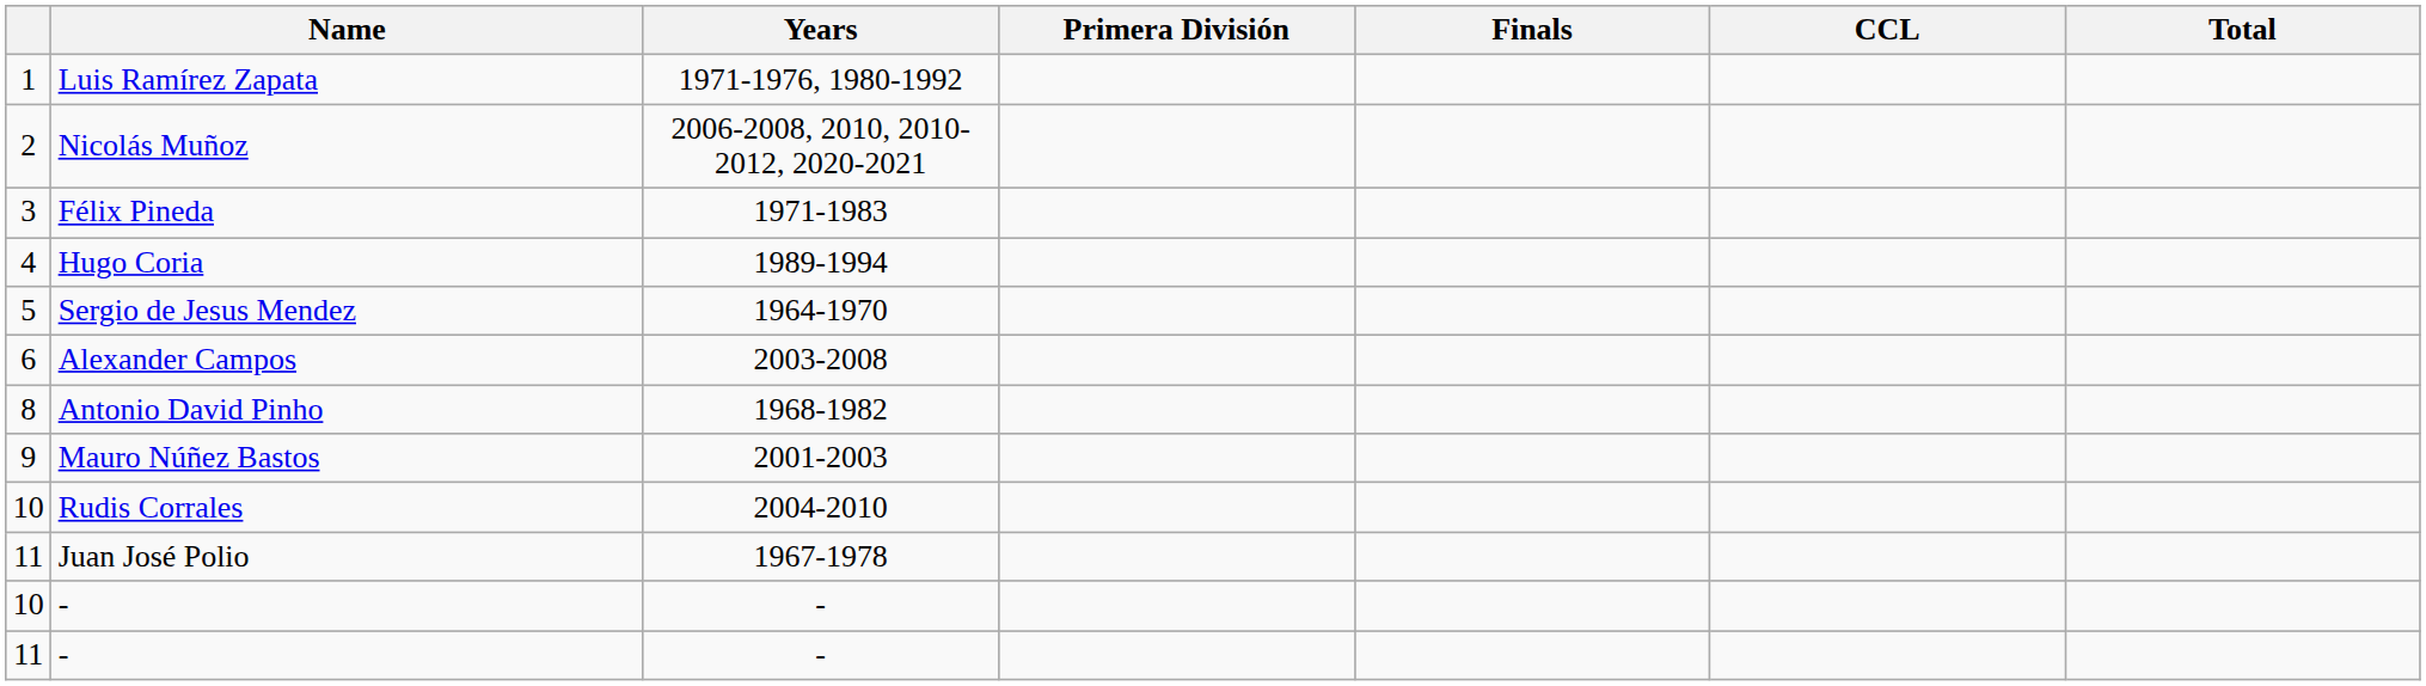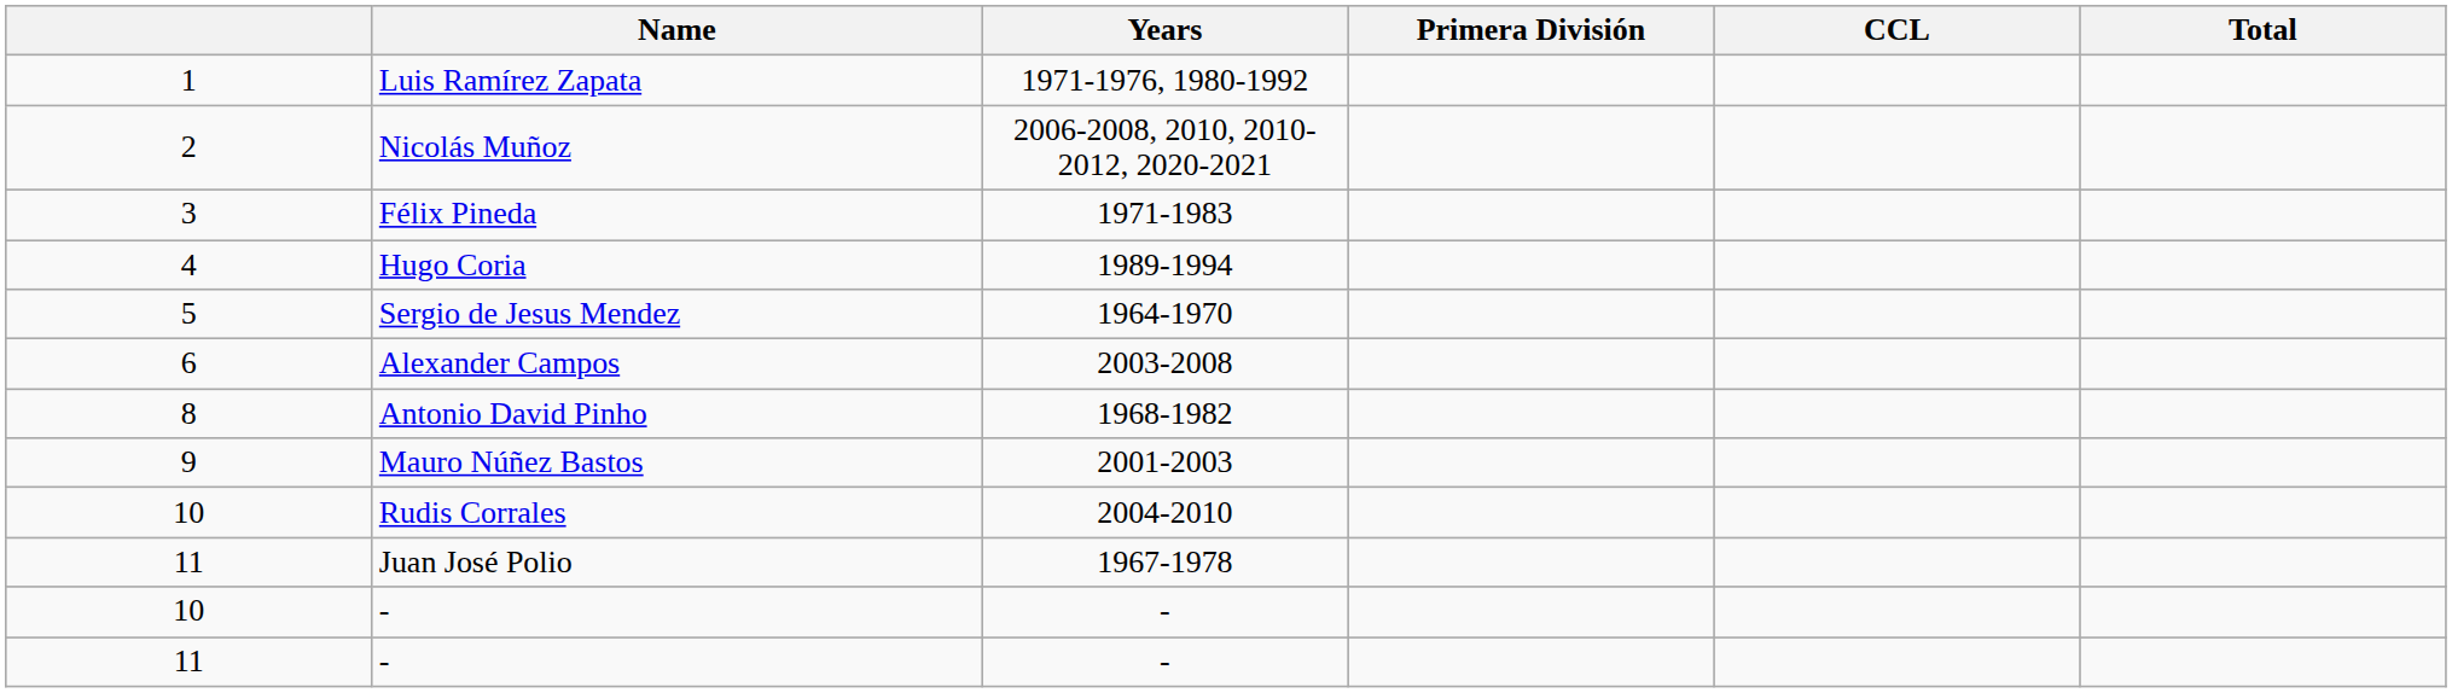- column: Finals
